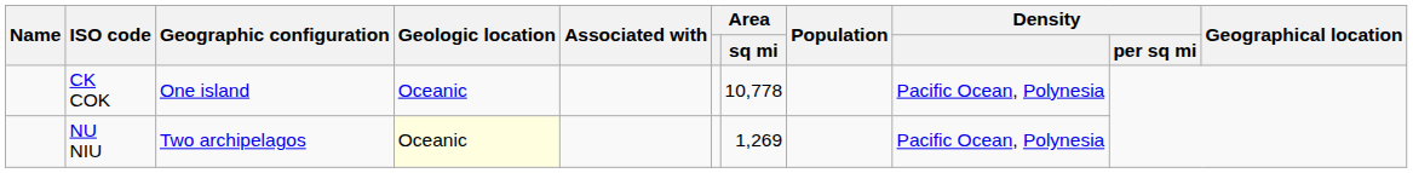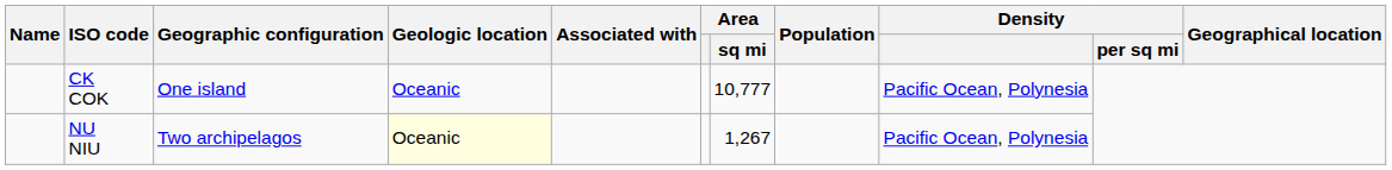CK COK | Area / sq mi: 10,778 -> 10,777
NU NIU | Area / sq mi: 1,269 -> 1,267
